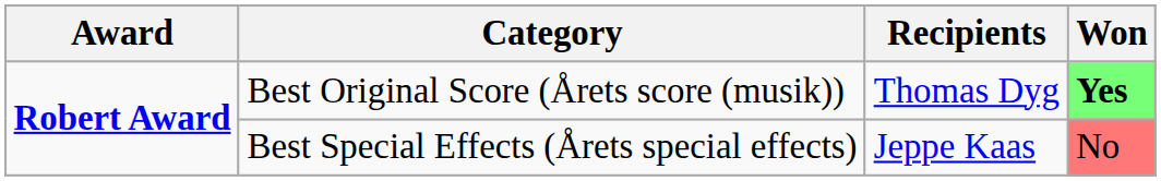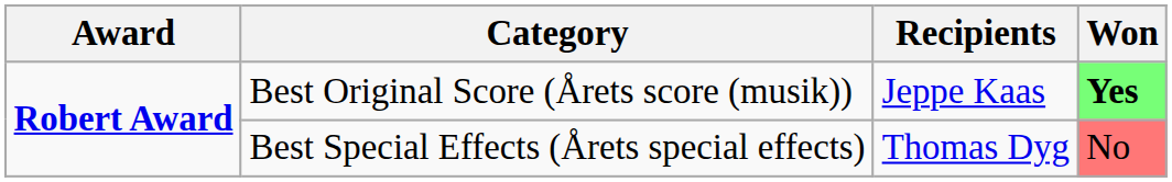Best Original Score (Årets score (musik)) | Recipients: Thomas Dyg -> Jeppe Kaas
Best Special Effects (Årets special effects) | Recipients: Jeppe Kaas -> Thomas Dyg
